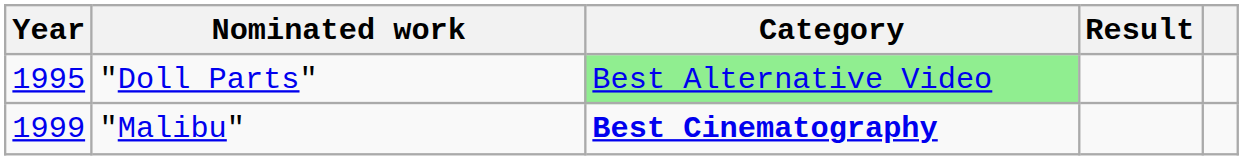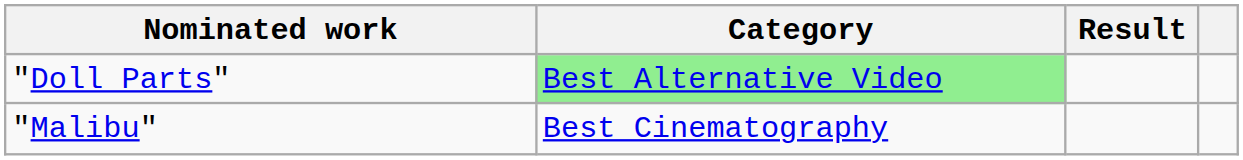- column: Year | 1995 | 1999
"Malibu" | Category: bold -> normal
